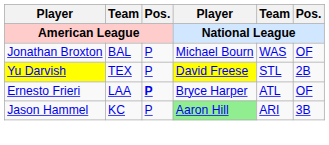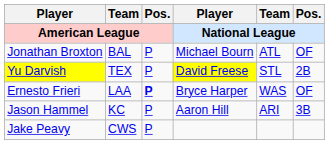Jonathan Broxton | Team / National League: WAS -> ATL
Ernesto Frieri | Team / National League: ATL -> WAS
Jason Hammel | Player / National League: lightgreen background -> no background
+ row: Jake Peavy | CWS | P
